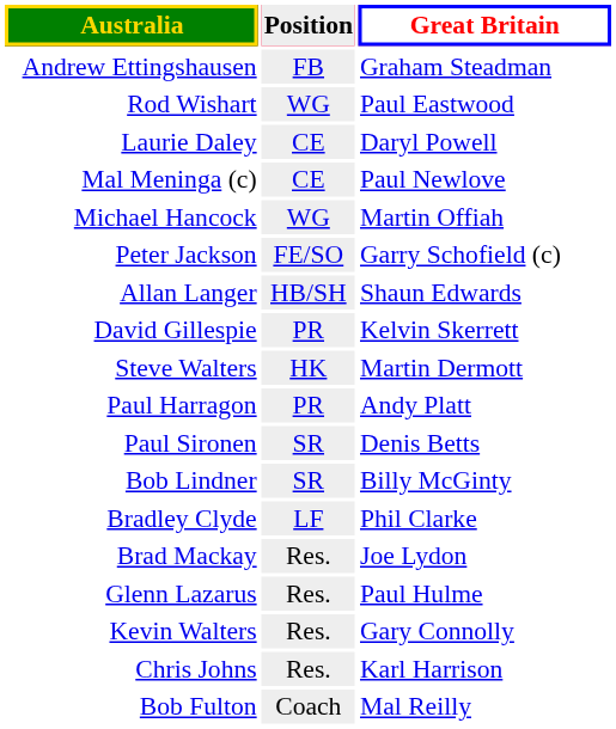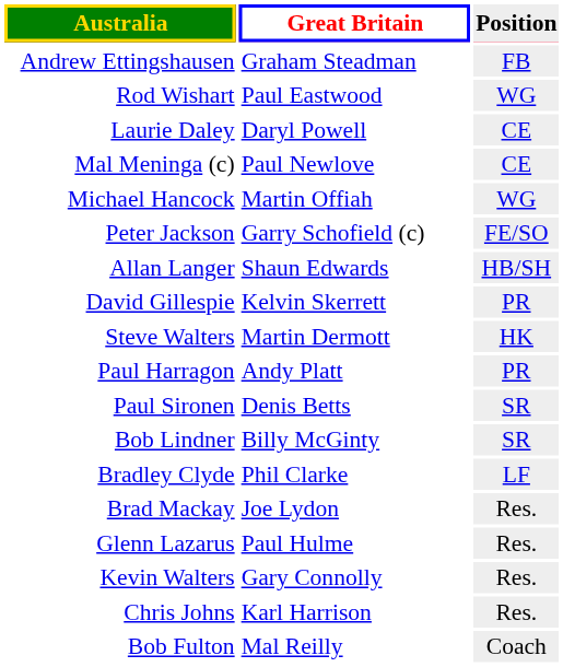columns swapped: Position <-> Great Britain
